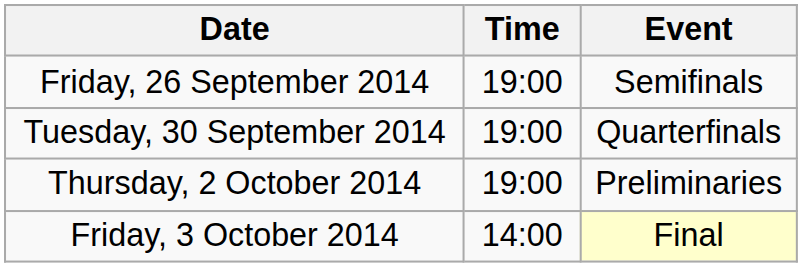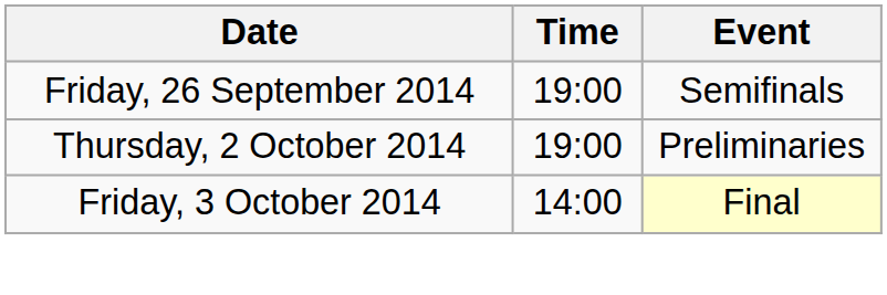- row: Tuesday, 30 September 2014 | 19:00 | Quarterfinals
